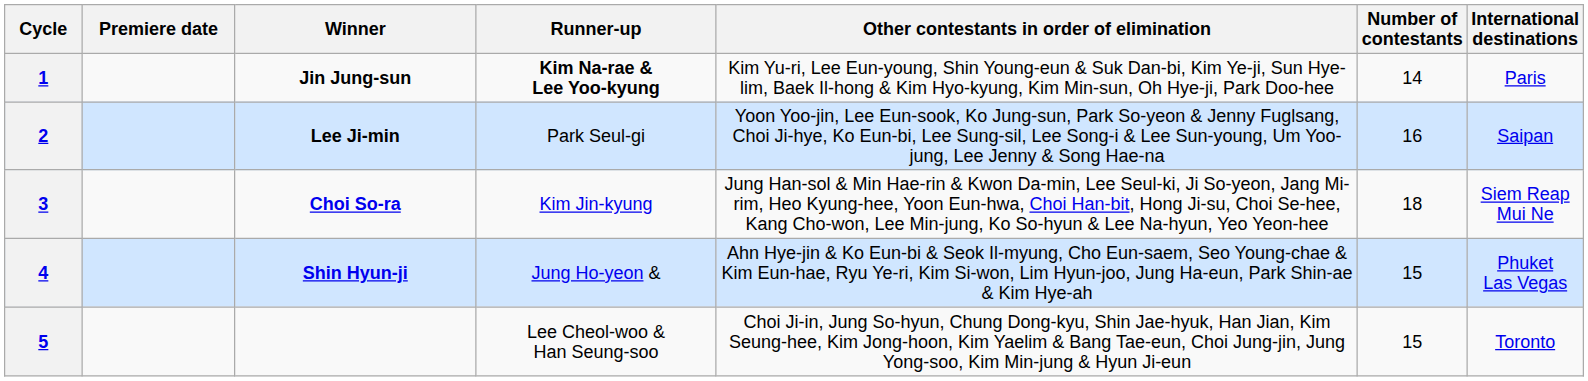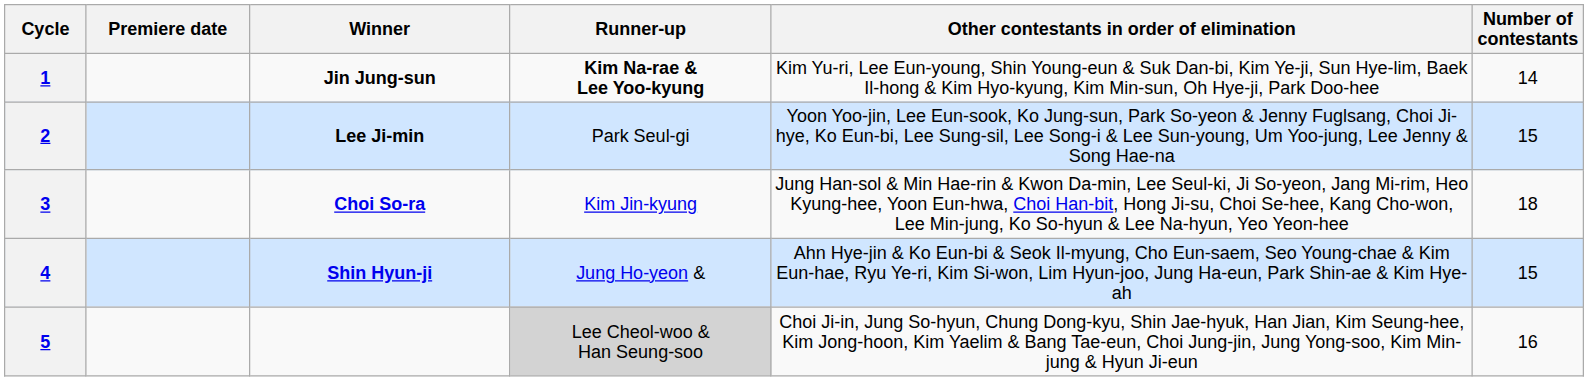- column: International destinations | Paris | Saipan | Siem Reap Mui Ne | Phuket Las Vegas | Toronto
2 | Number of contestants: 16 -> 15
5 | Runner-up: no background -> lightgrey background
5 | Number of contestants: 15 -> 16
